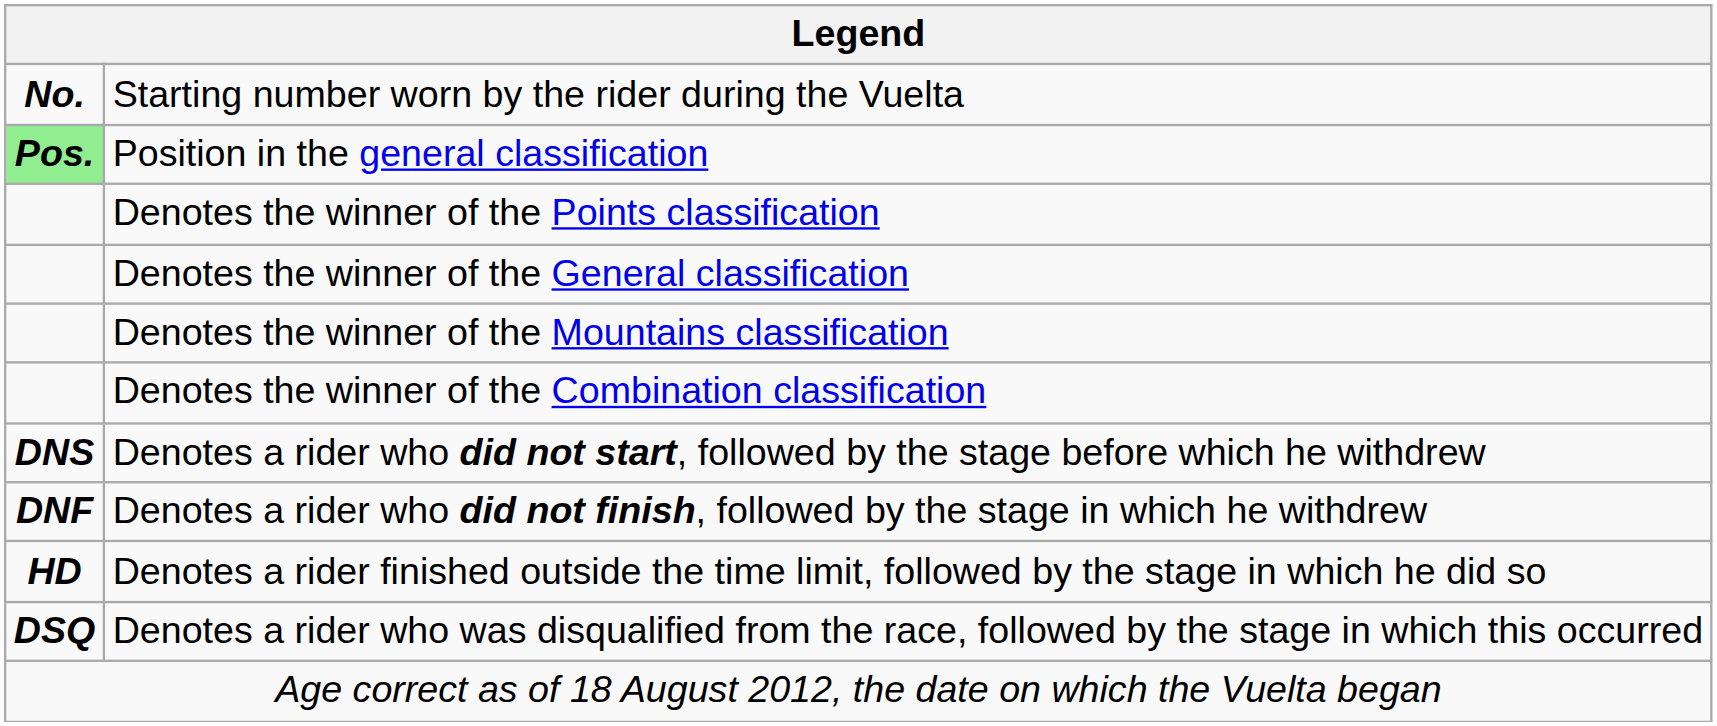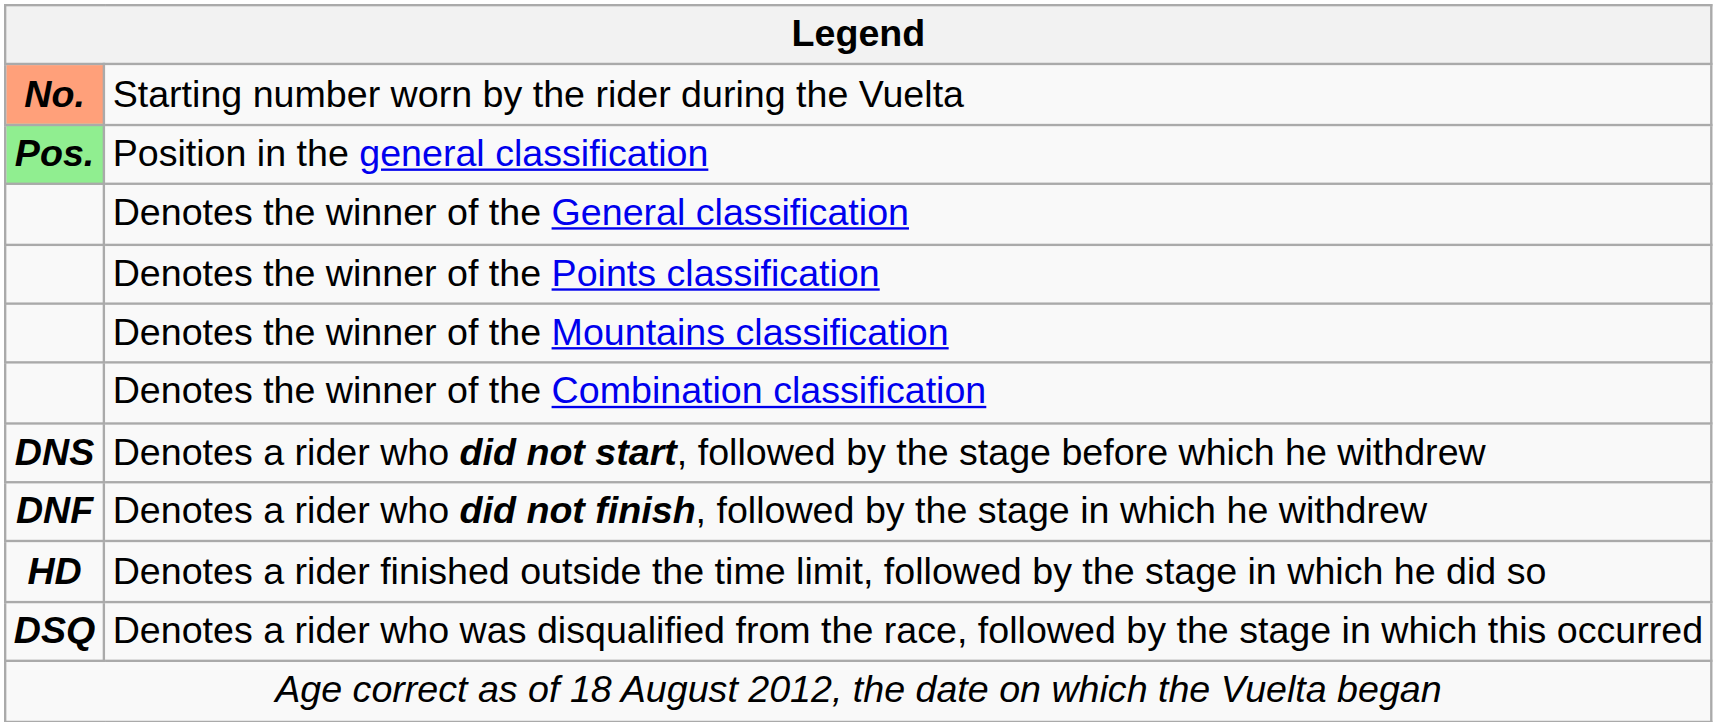Starting number worn by the rider during the Vuelta | column 1: no background -> lightsalmon background
rows swapped: Denotes the winner of the General classification <-> Denotes the winner of the Points classification
